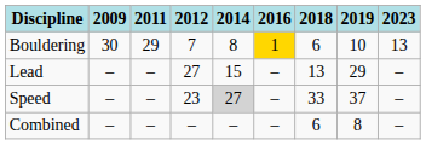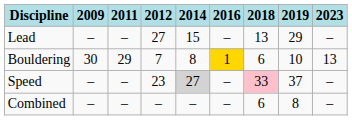rows swapped: Lead <-> Bouldering
Speed | 2018: no background -> pink background
